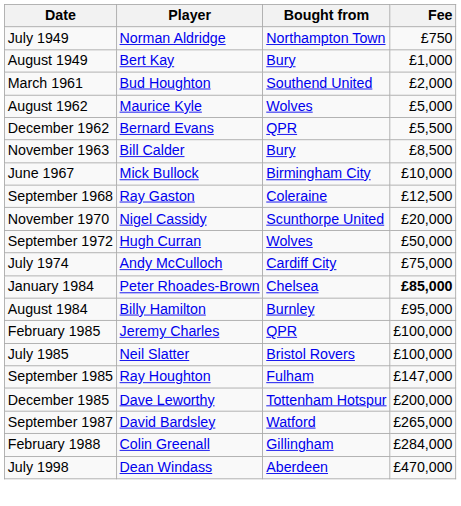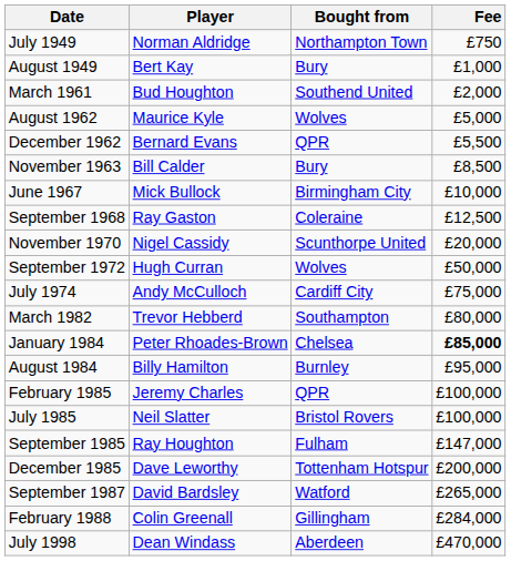+ row: March 1982 | Trevor Hebberd | Southampton | £80,000
